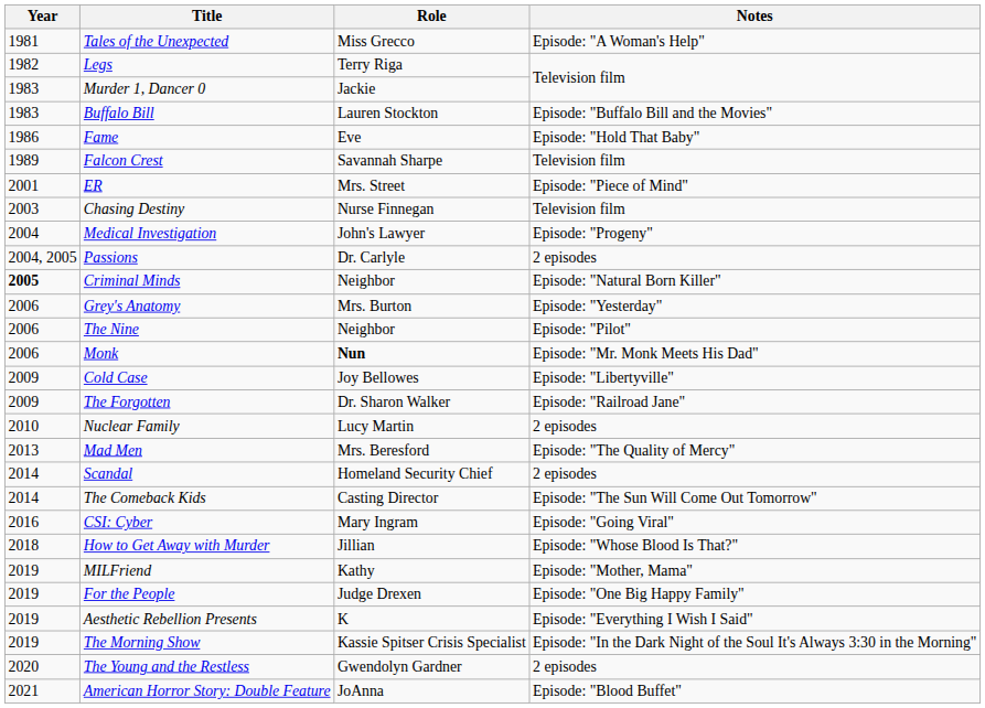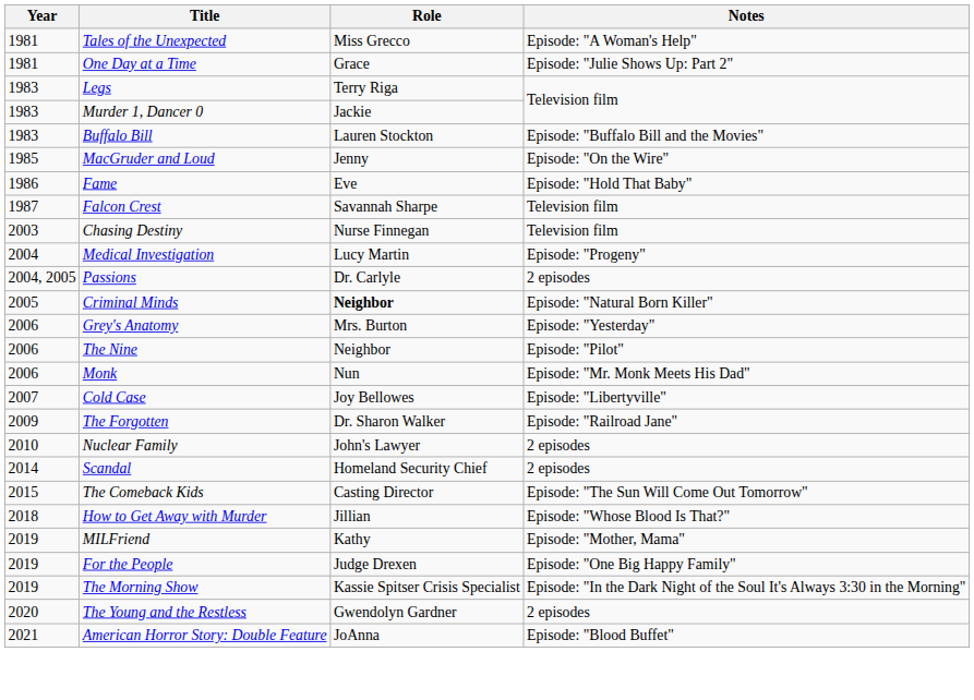+ row: 1981 | One Day at a Time | Grace | Episode: "Julie Shows Up: Part 2"
Legs | Year: 1982 -> 1983
+ row: 1985 | MacGruder and Loud | Jenny | Episode: "On the Wire"
Falcon Crest | Year: 1989 -> 1987
- row: 2001 | ER | Mrs. Street | Episode: "Piece of Mind"
Medical Investigation | Role: John's Lawyer -> Lucy Martin
Criminal Minds | Year: bold -> normal
Criminal Minds | Role: normal -> bold
Monk | Role: bold -> normal
Cold Case | Year: 2009 -> 2007
Nuclear Family | Role: Lucy Martin -> John's Lawyer
- row: 2013 | Mad Men | Mrs. Beresford | Episode: "The Quality of Mercy"
The Comeback Kids | Year: 2014 -> 2015
- row: 2016 | CSI: Cyber | Mary Ingram | Episode: "Going Viral"
- row: 2019 | Aesthetic Rebellion Presents | K | Episode: "Everything I Wish I Said"
